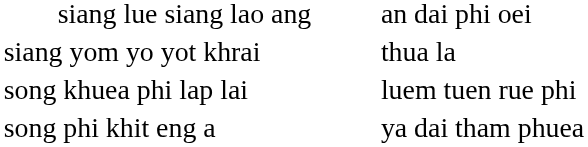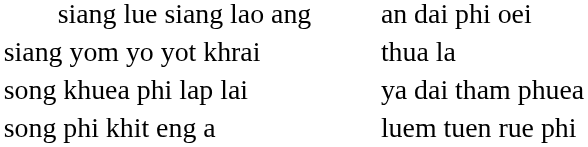song khuea phi lap lai | column 3: luem tuen rue phi -> ya dai tham phuea
song phi khit eng a | column 3: ya dai tham phuea -> luem tuen rue phi
